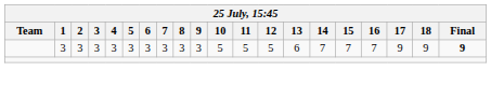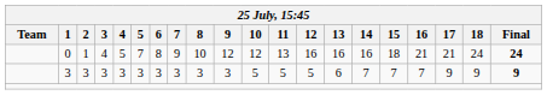+ row: 0 | 1 | 4 | 5 | 7 | 8 | 9 | 10 | 12 | 12 | 13 | 16 | 16 | 16 | 18 | 21 | 21 | 24 | 24
